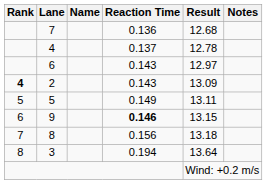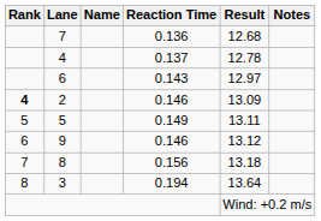2 | Reaction Time: 0.143 -> 0.146
9 | Reaction Time: bold -> normal
9 | Result: 13.15 -> 13.12
